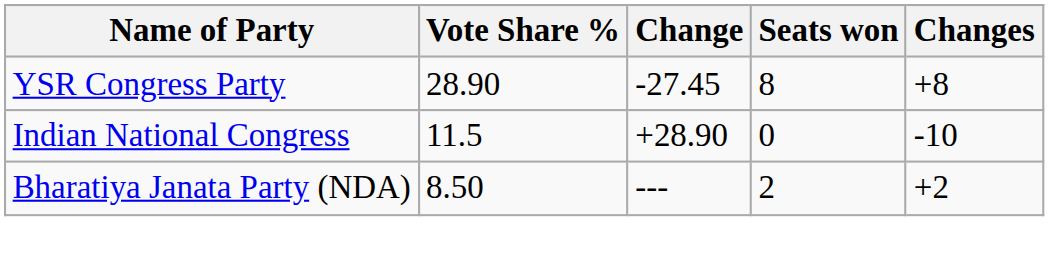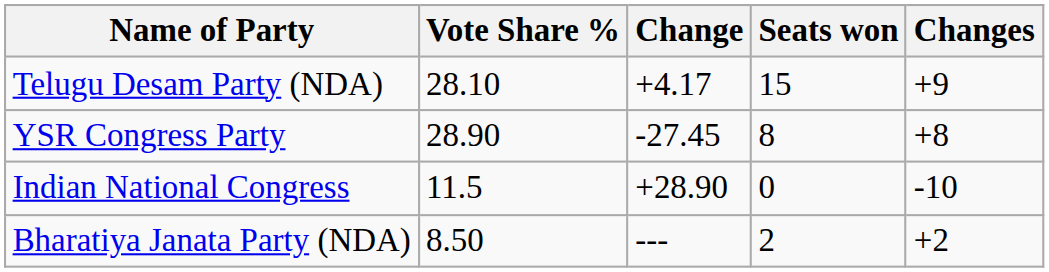+ row: Telugu Desam Party (NDA) | 28.10 | +4.17 | 15 | +9
